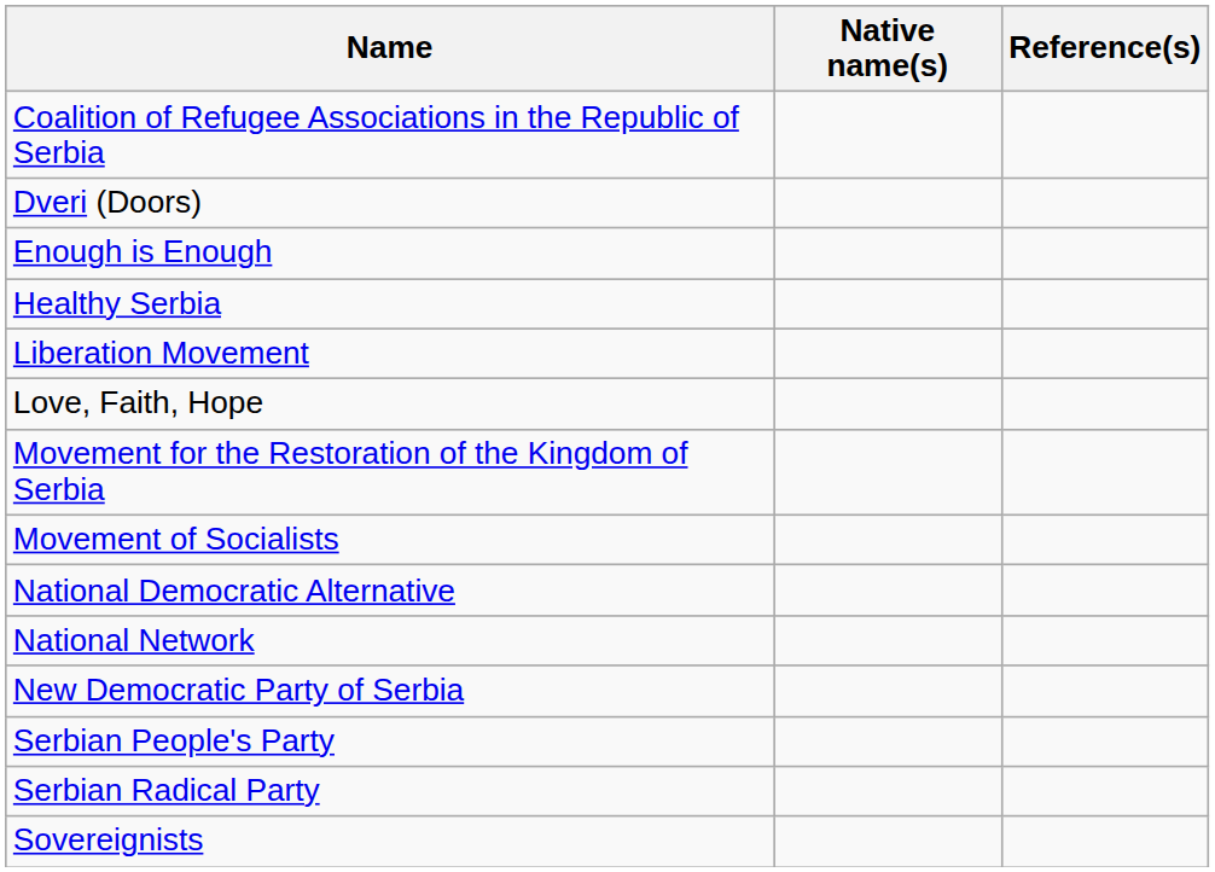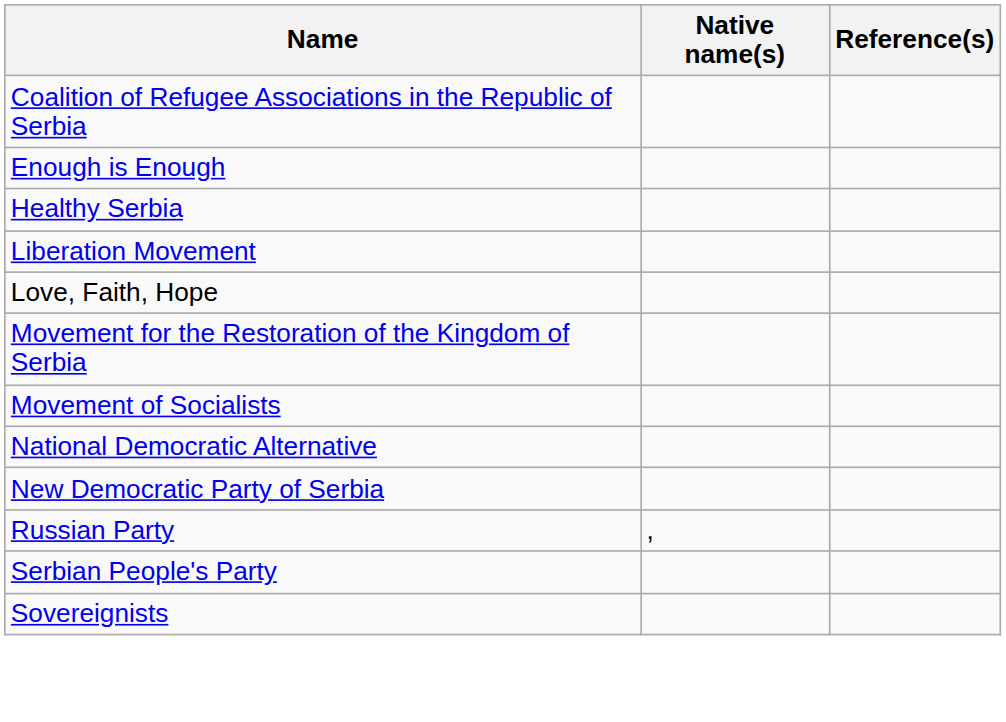- row: Dveri (Doors)
- row: National Network
+ row: Russian Party | ,
- row: Serbian Radical Party
